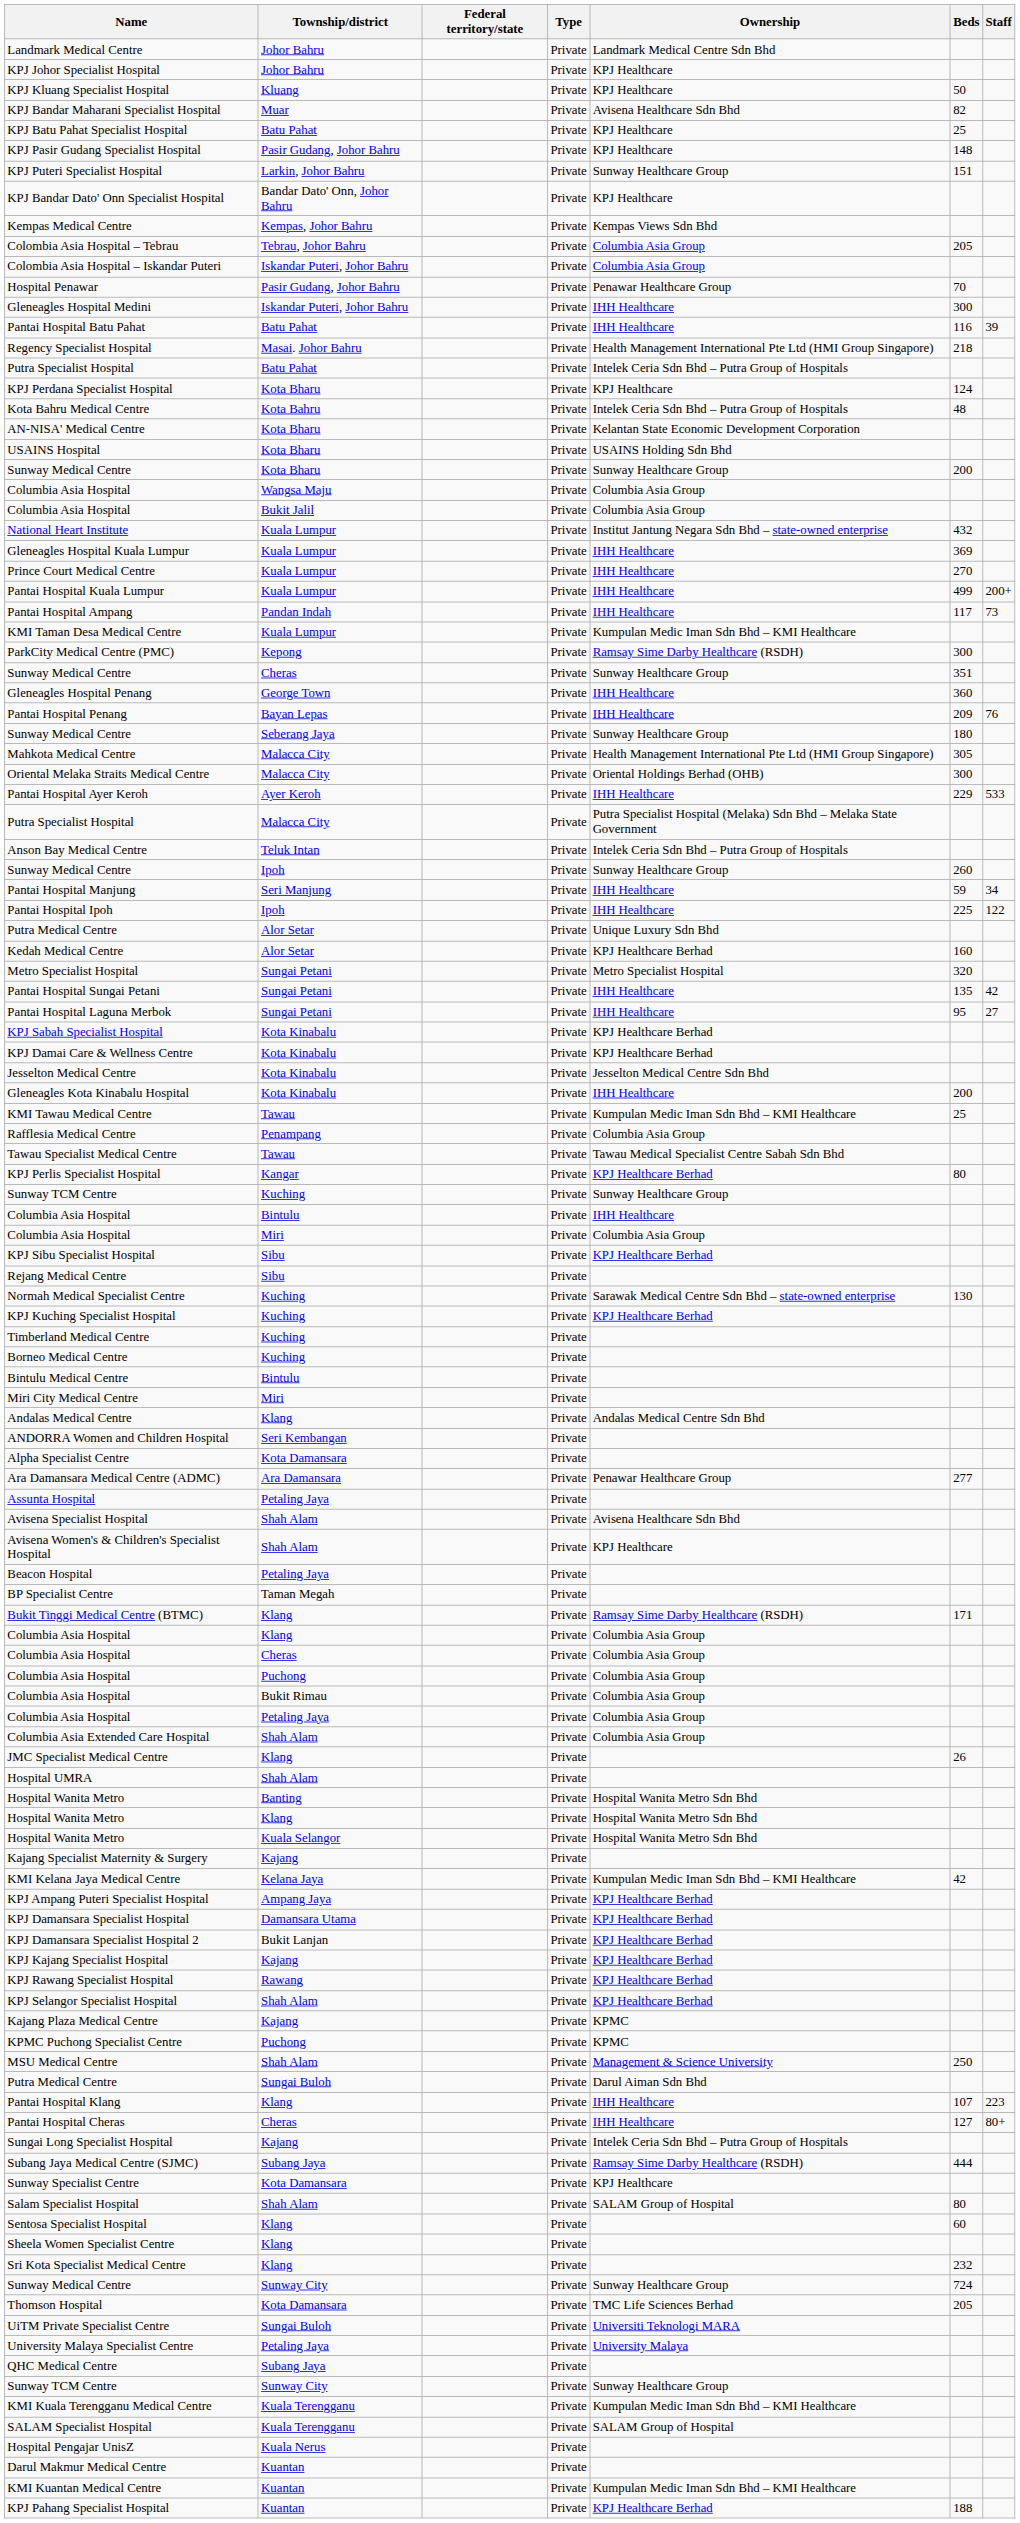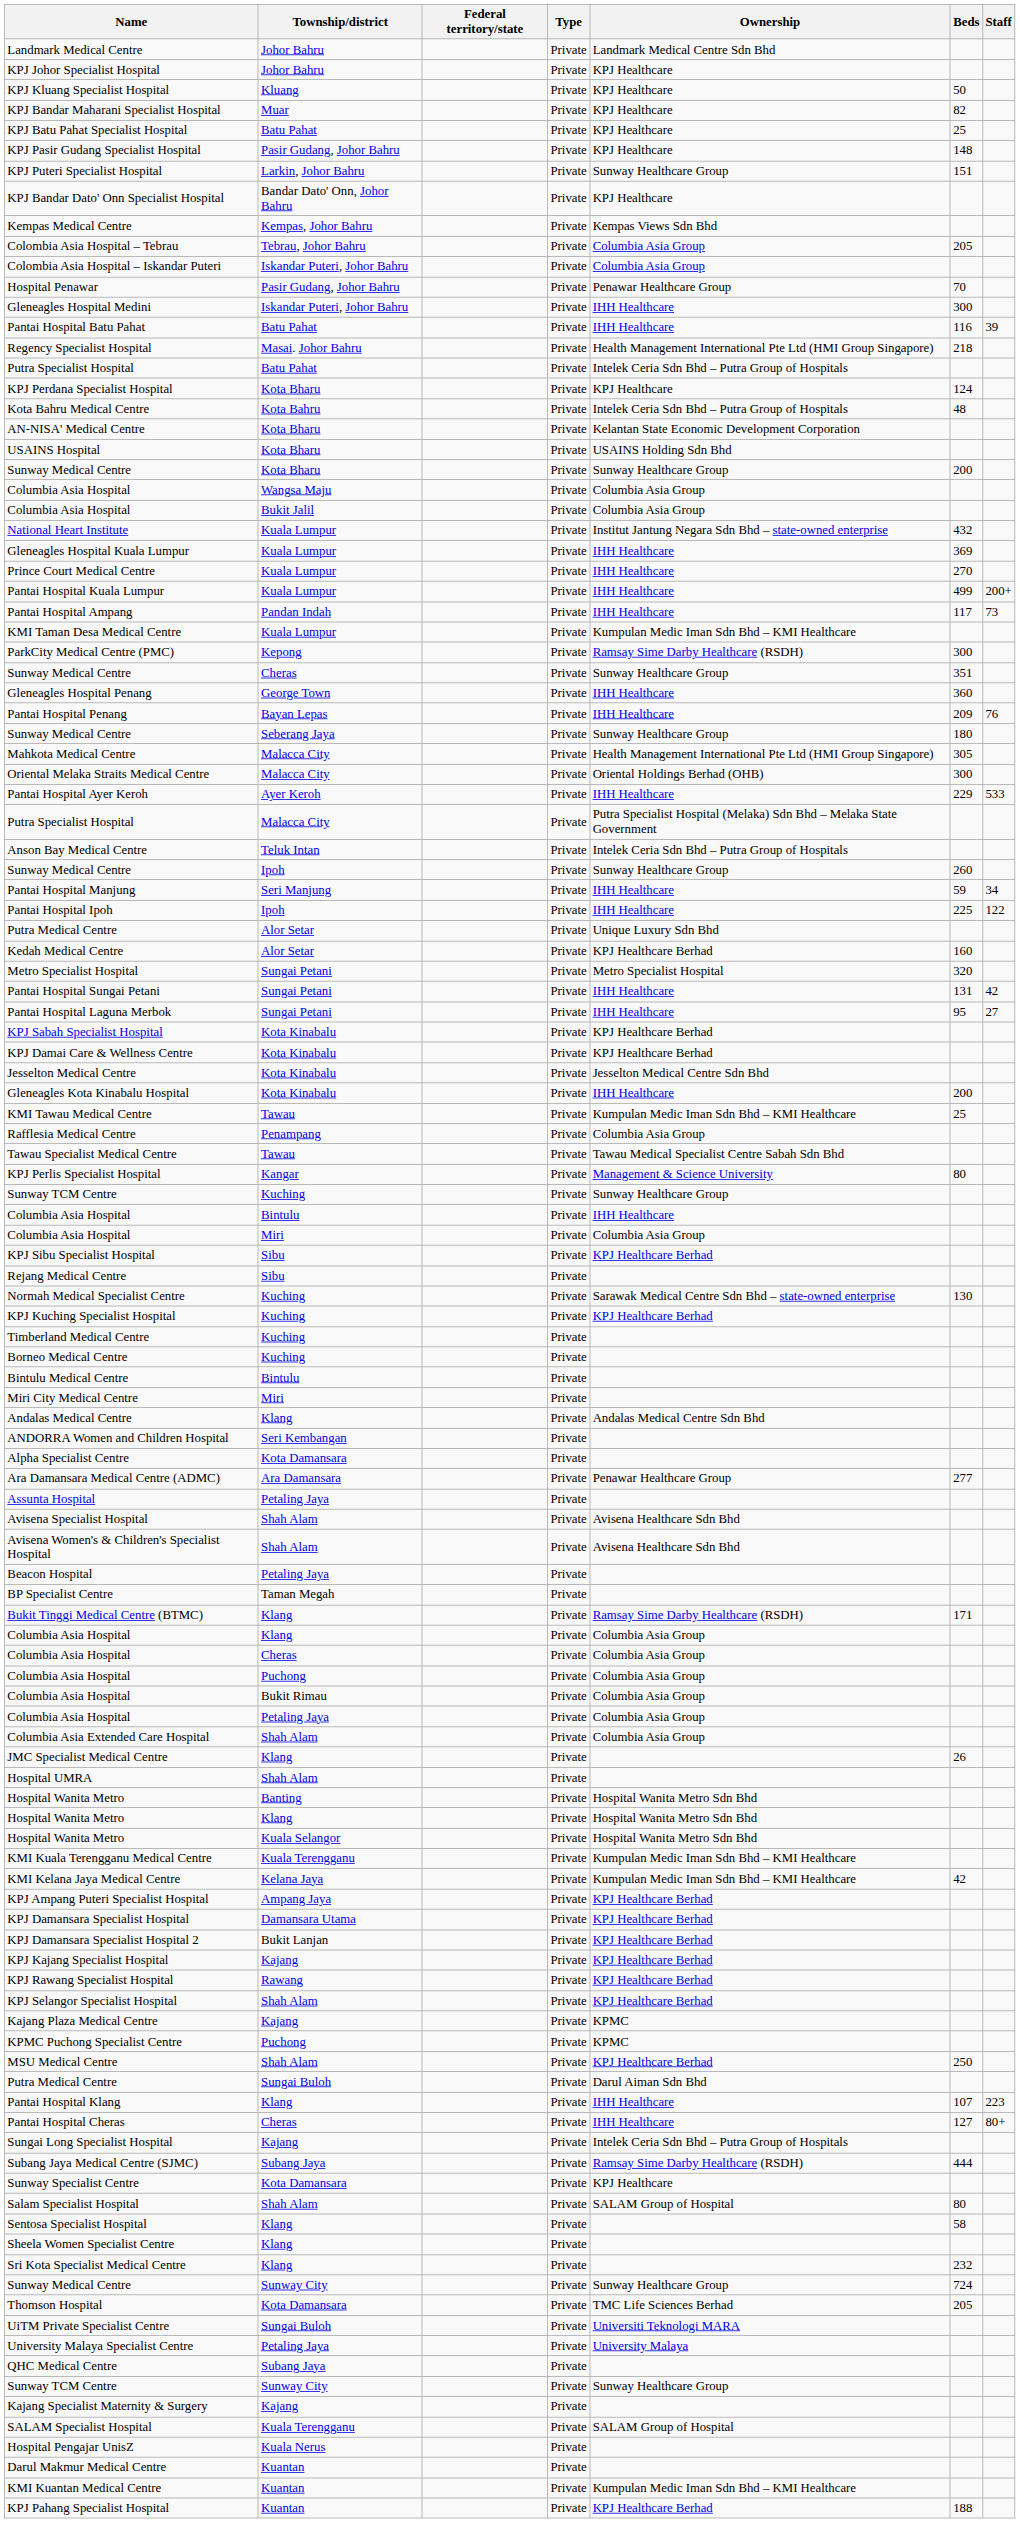KPJ Bandar Maharani Specialist Hospital | Ownership: Avisena Healthcare Sdn Bhd -> KPJ Healthcare
Pantai Hospital Sungai Petani | Beds: 135 -> 131
KPJ Perlis Specialist Hospital | Ownership: KPJ Healthcare Berhad -> Management & Science University
Avisena Women's & Children's Specialist Hospital | Ownership: KPJ Healthcare -> Avisena Healthcare Sdn Bhd
rows swapped: Kajang Specialist Maternity & Surgery <-> KMI Kuala Terengganu Medical Centre
MSU Medical Centre | Ownership: Management & Science University -> KPJ Healthcare Berhad
Sentosa Specialist Hospital | Beds: 60 -> 58
